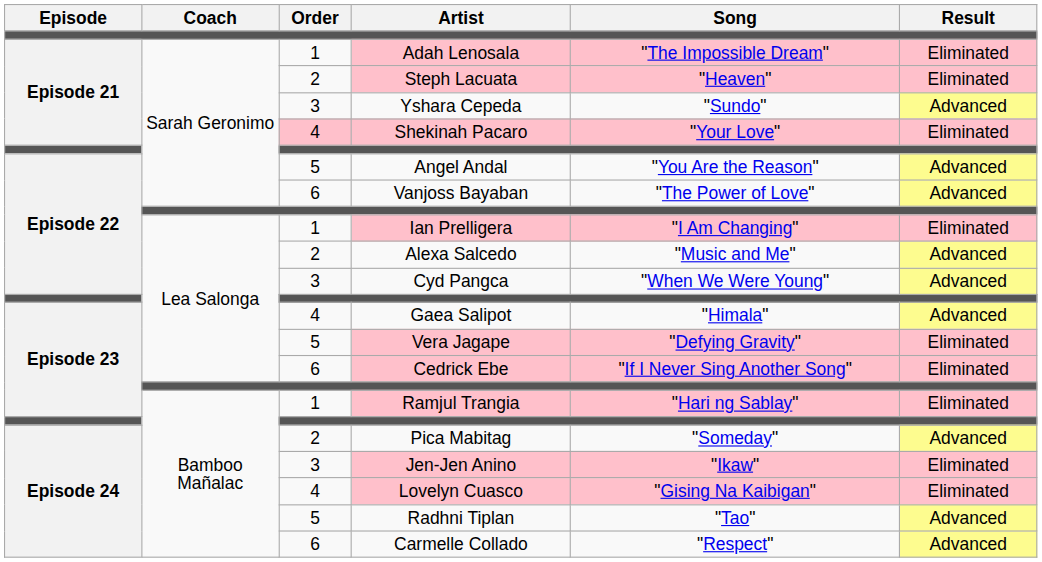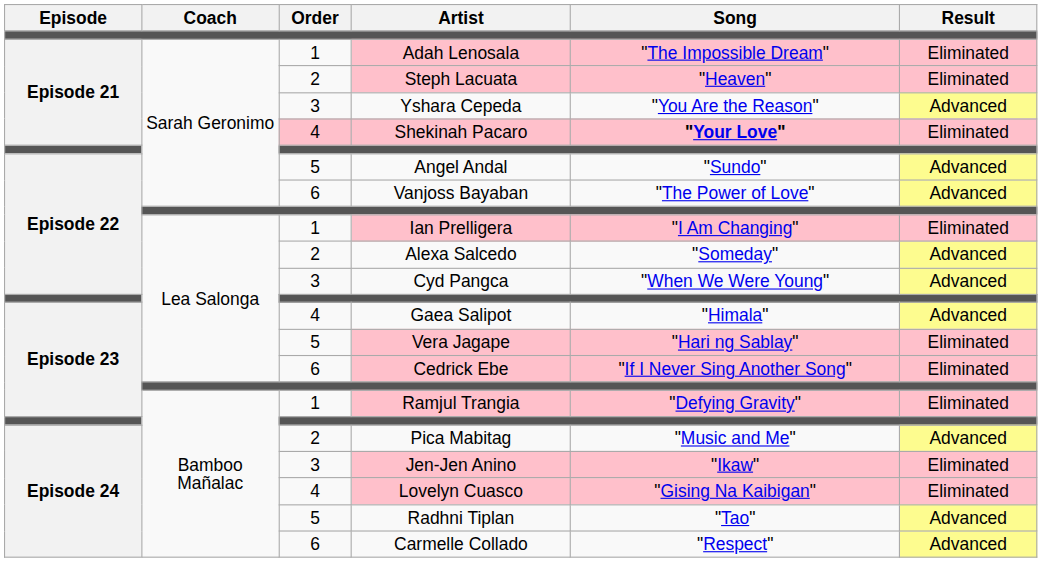Yshara Cepeda | Song: "Sundo" -> "You Are the Reason"
Shekinah Pacaro | Song: normal -> bold
Angel Andal | Song: "You Are the Reason" -> "Sundo"
Alexa Salcedo | Song: "Music and Me" -> "Someday"
Vera Jagape | Song: "Defying Gravity" -> "Hari ng Sablay"
Ramjul Trangia | Song: "Hari ng Sablay" -> "Defying Gravity"
Pica Mabitag | Song: "Someday" -> "Music and Me"
